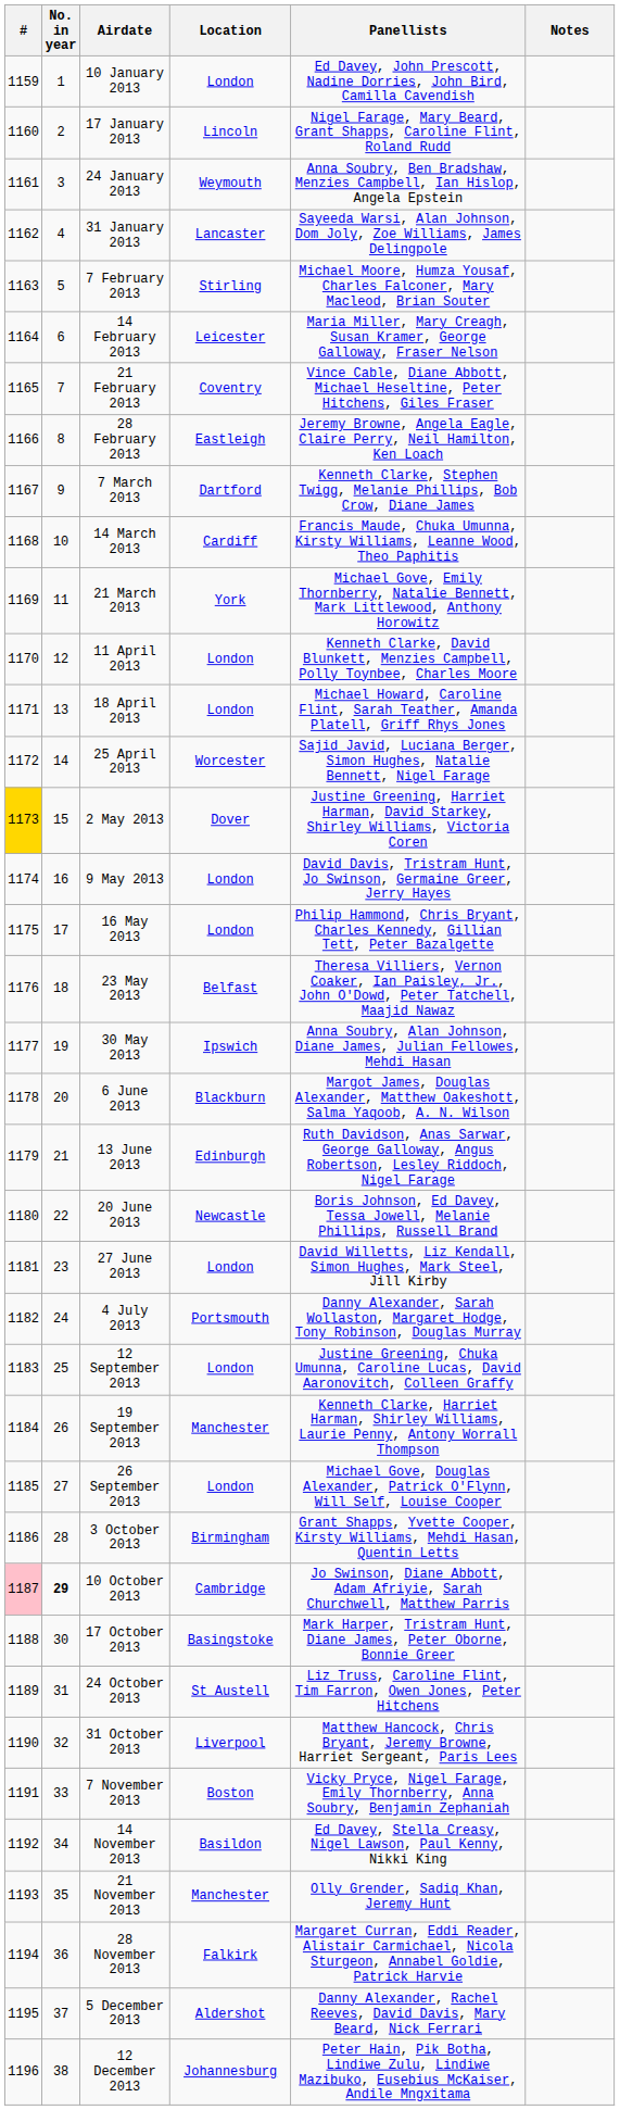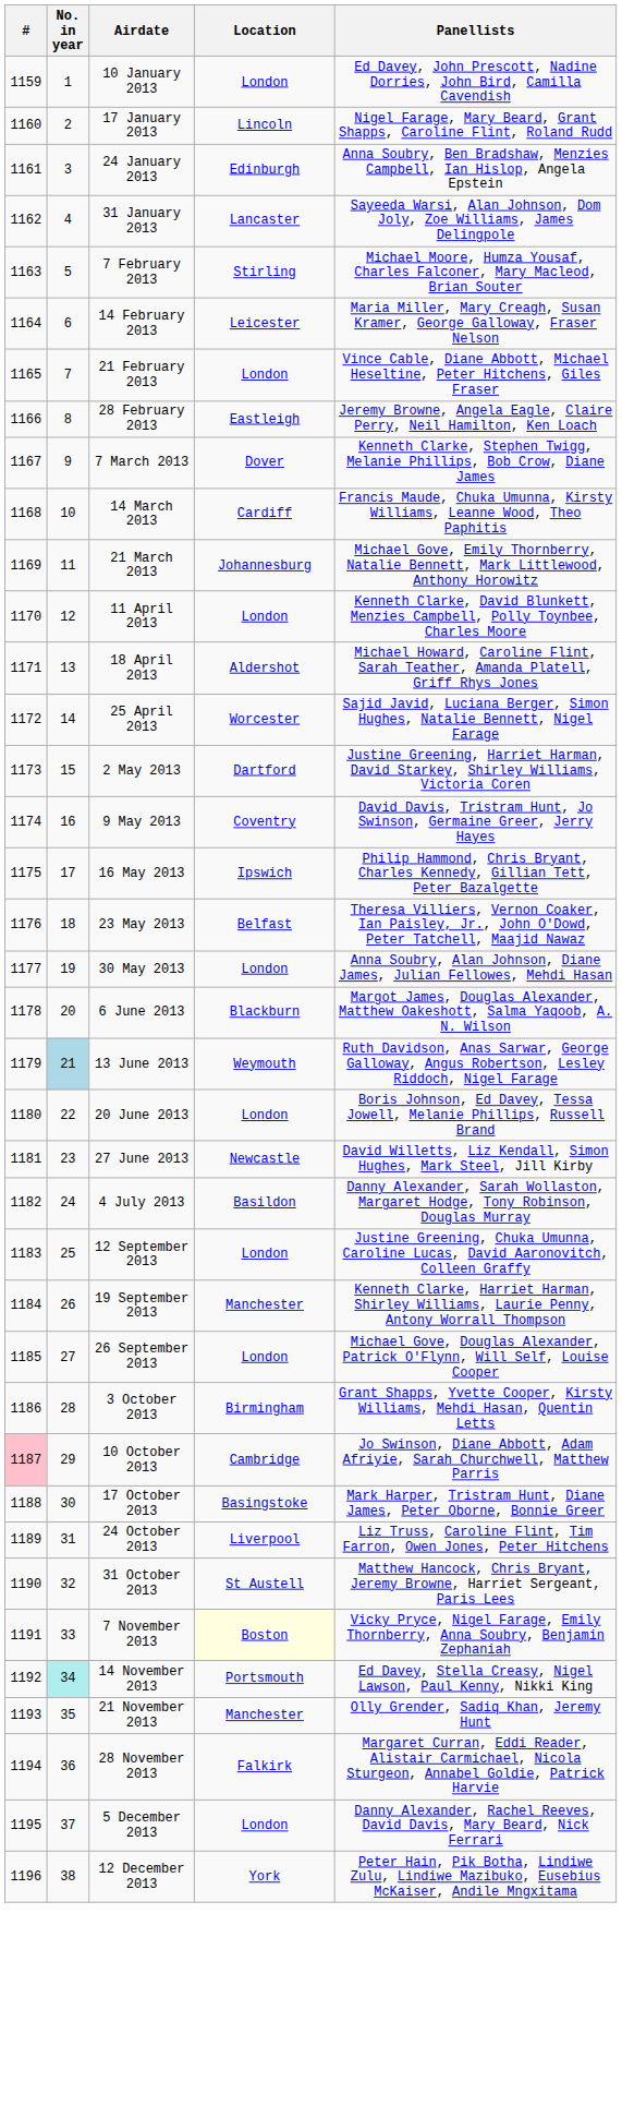- column: Notes
24 January 2013 | Location: Weymouth -> Edinburgh
21 February 2013 | Location: Coventry -> London
7 March 2013 | Location: Dartford -> Dover
21 March 2013 | Location: York -> Johannesburg
18 April 2013 | Location: London -> Aldershot
2 May 2013 | #: gold background -> no background
2 May 2013 | Location: Dover -> Dartford
9 May 2013 | Location: London -> Coventry
16 May 2013 | Location: London -> Ipswich
30 May 2013 | Location: Ipswich -> London
13 June 2013 | No. in year: no background -> lightblue background
13 June 2013 | Location: Edinburgh -> Weymouth
20 June 2013 | Location: Newcastle -> London
27 June 2013 | Location: London -> Newcastle
4 July 2013 | Location: Portsmouth -> Basildon
10 October 2013 | No. in year: bold -> normal
24 October 2013 | Location: St Austell -> Liverpool
31 October 2013 | Location: Liverpool -> St Austell
7 November 2013 | Location: no background -> lightyellow background
14 November 2013 | No. in year: no background -> paleturquoise background
14 November 2013 | Location: Basildon -> Portsmouth
5 December 2013 | Location: Aldershot -> London
12 December 2013 | Location: Johannesburg -> York
